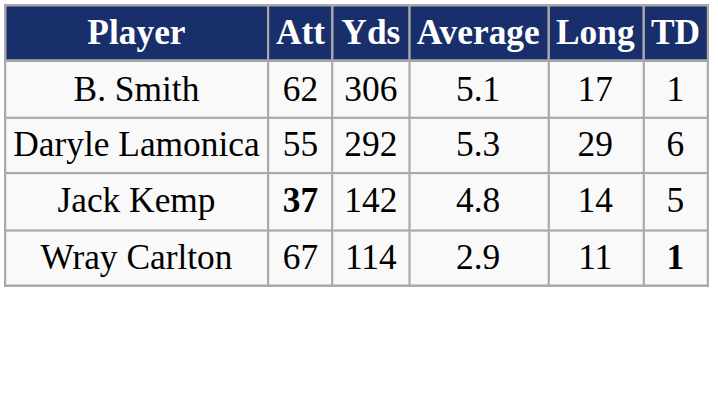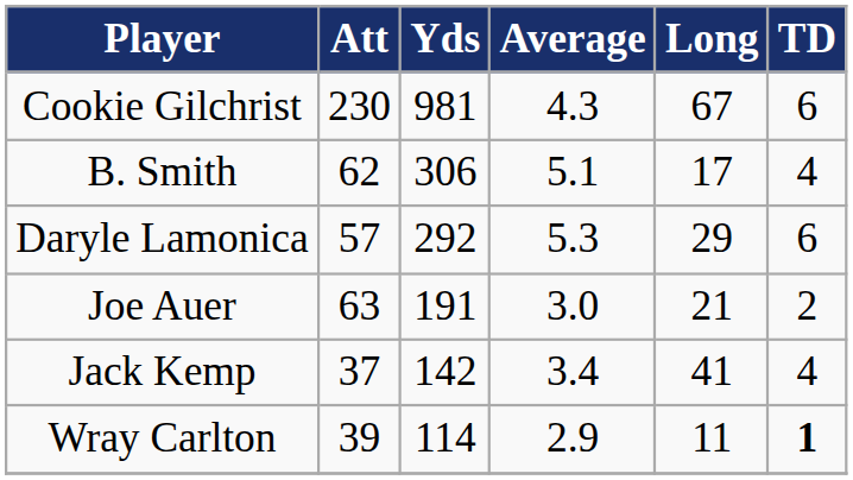+ row: Cookie Gilchrist | 230 | 981 | 4.3 | 67 | 6
B. Smith | TD: 1 -> 4
Daryle Lamonica | Att: 55 -> 57
+ row: Joe Auer | 63 | 191 | 3.0 | 21 | 2
Jack Kemp | Att: bold -> normal
Jack Kemp | Average: 4.8 -> 3.4
Jack Kemp | Long: 14 -> 41
Jack Kemp | TD: 5 -> 4
Wray Carlton | Att: 67 -> 39
